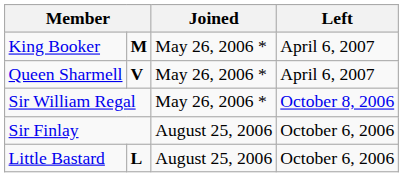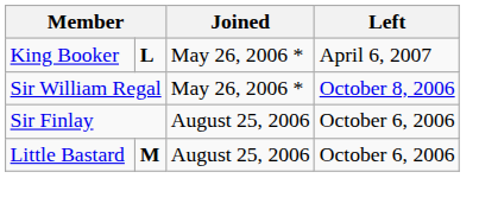King Booker | column 2: M -> L
- row: Queen Sharmell | V | May 26, 2006 * | April 6, 2007
Little Bastard | column 2: L -> M
